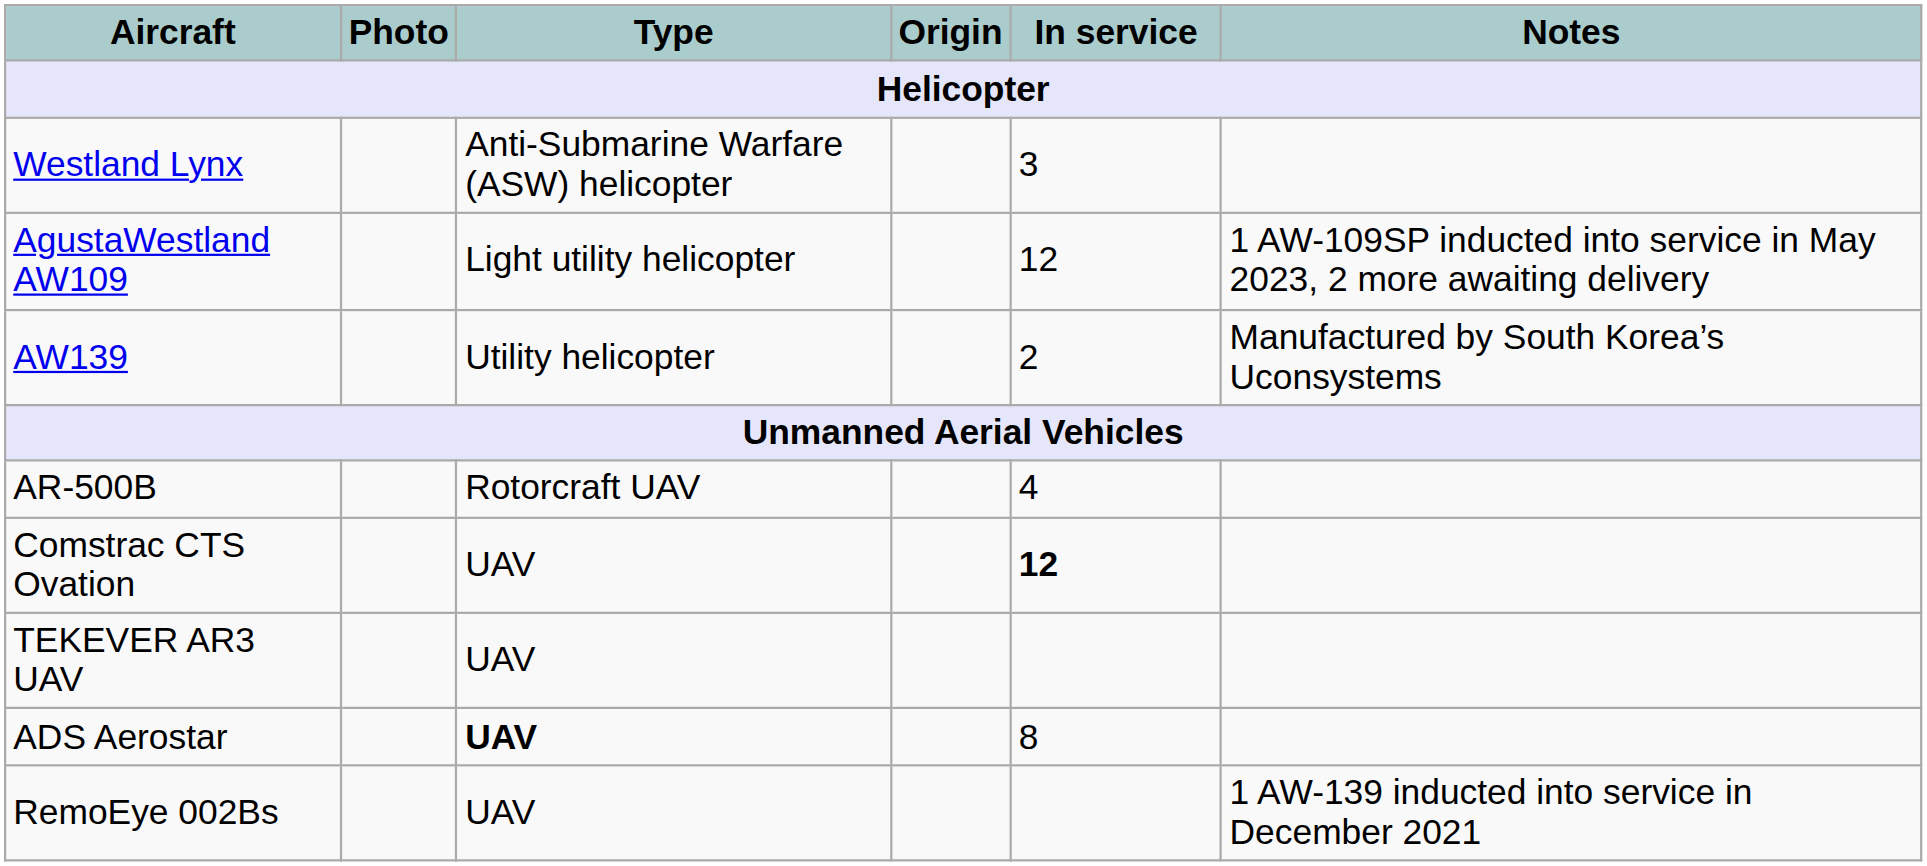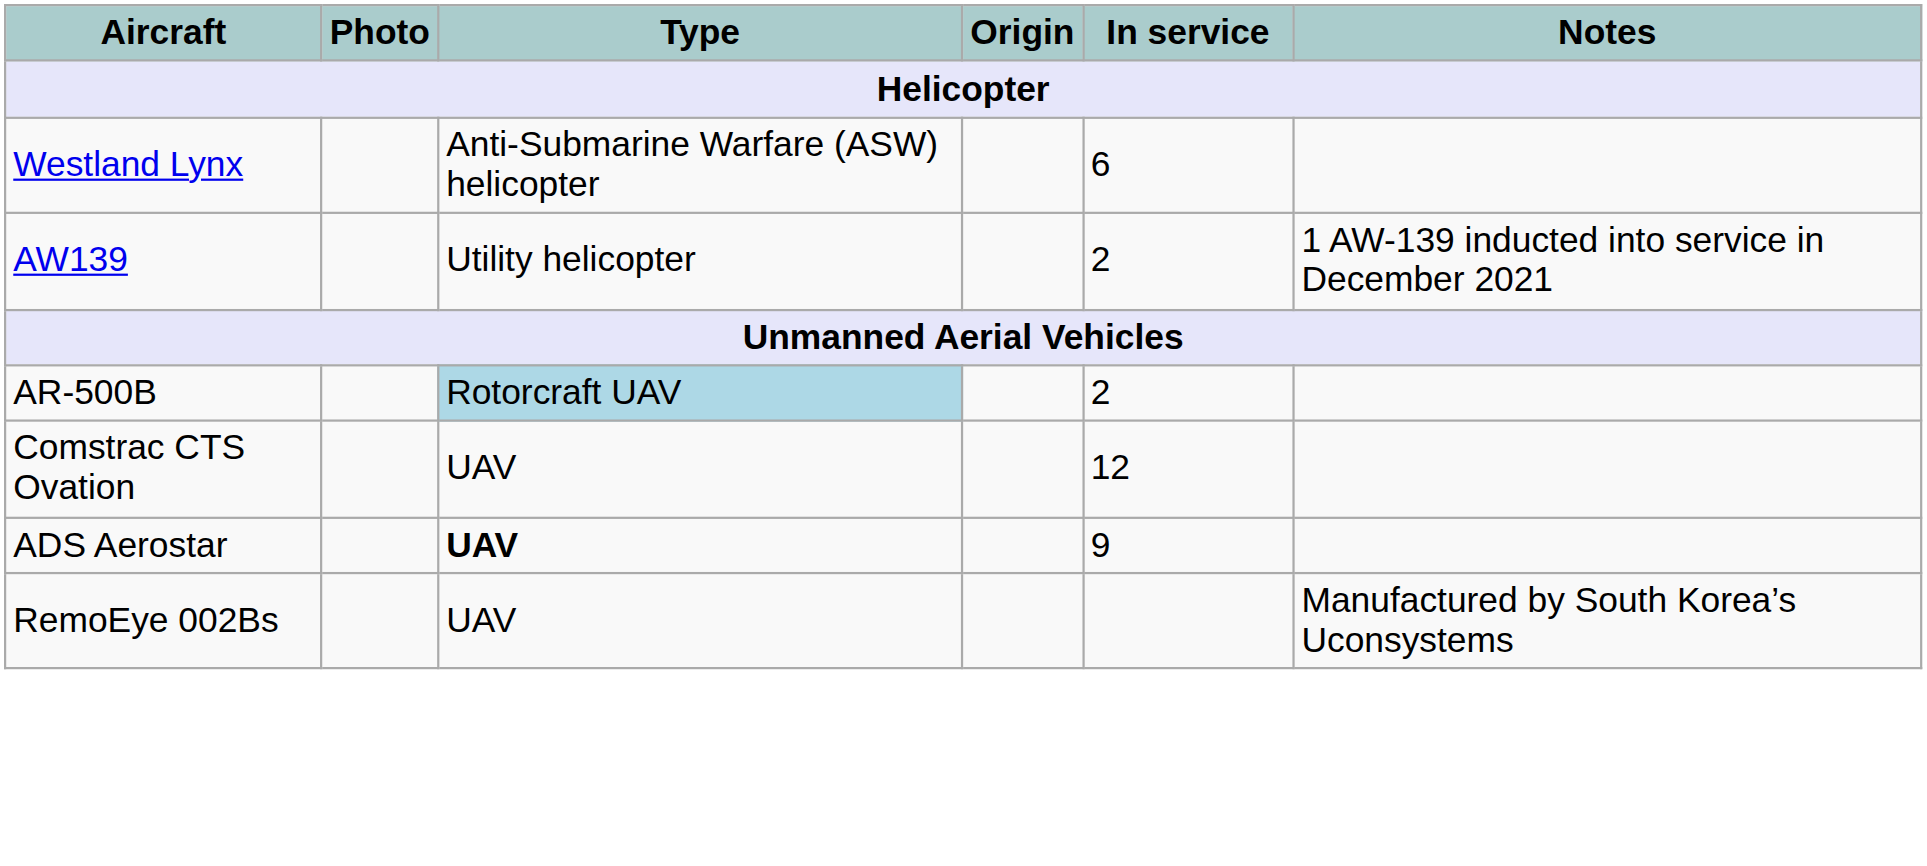Westland Lynx | In service: 3 -> 6
- row: AgustaWestland AW109 | Light utility helicopter | 12 | 1 AW-109SP inducted into service in May 2023, 2 more awaiting delivery
AW139 | Notes: Manufactured by South Korea’s Uconsystems -> 1 AW-139 inducted into service in December 2021
AR-500B | Type: no background -> lightblue background
AR-500B | In service: 4 -> 2
Comstrac CTS Ovation | In service: bold -> normal
- row: TEKEVER AR3 UAV | UAV
ADS Aerostar | In service: 8 -> 9
RemoEye 002Bs | Notes: 1 AW-139 inducted into service in December 2021 -> Manufactured by South Korea’s Uconsystems
